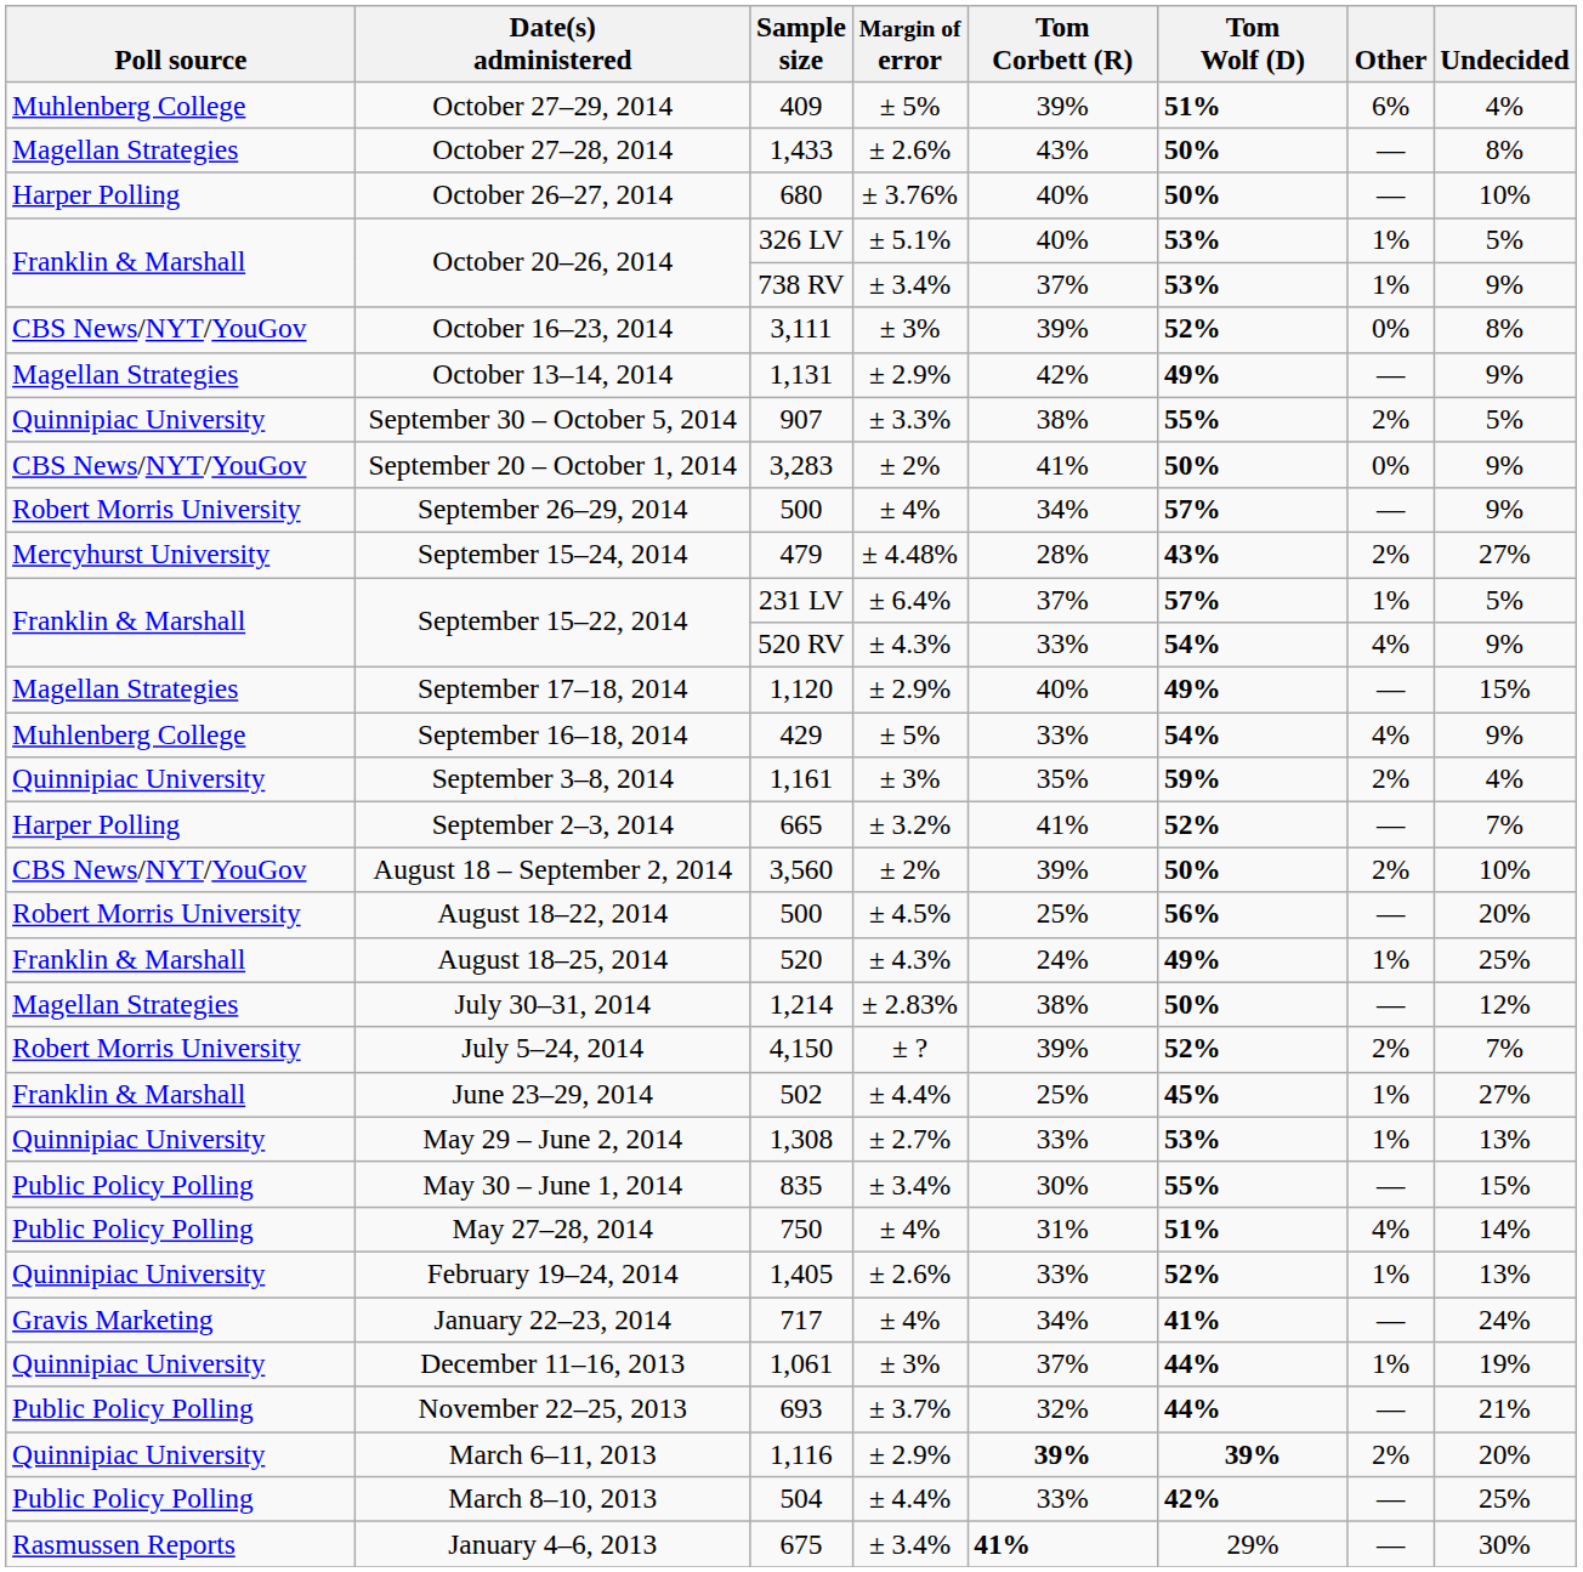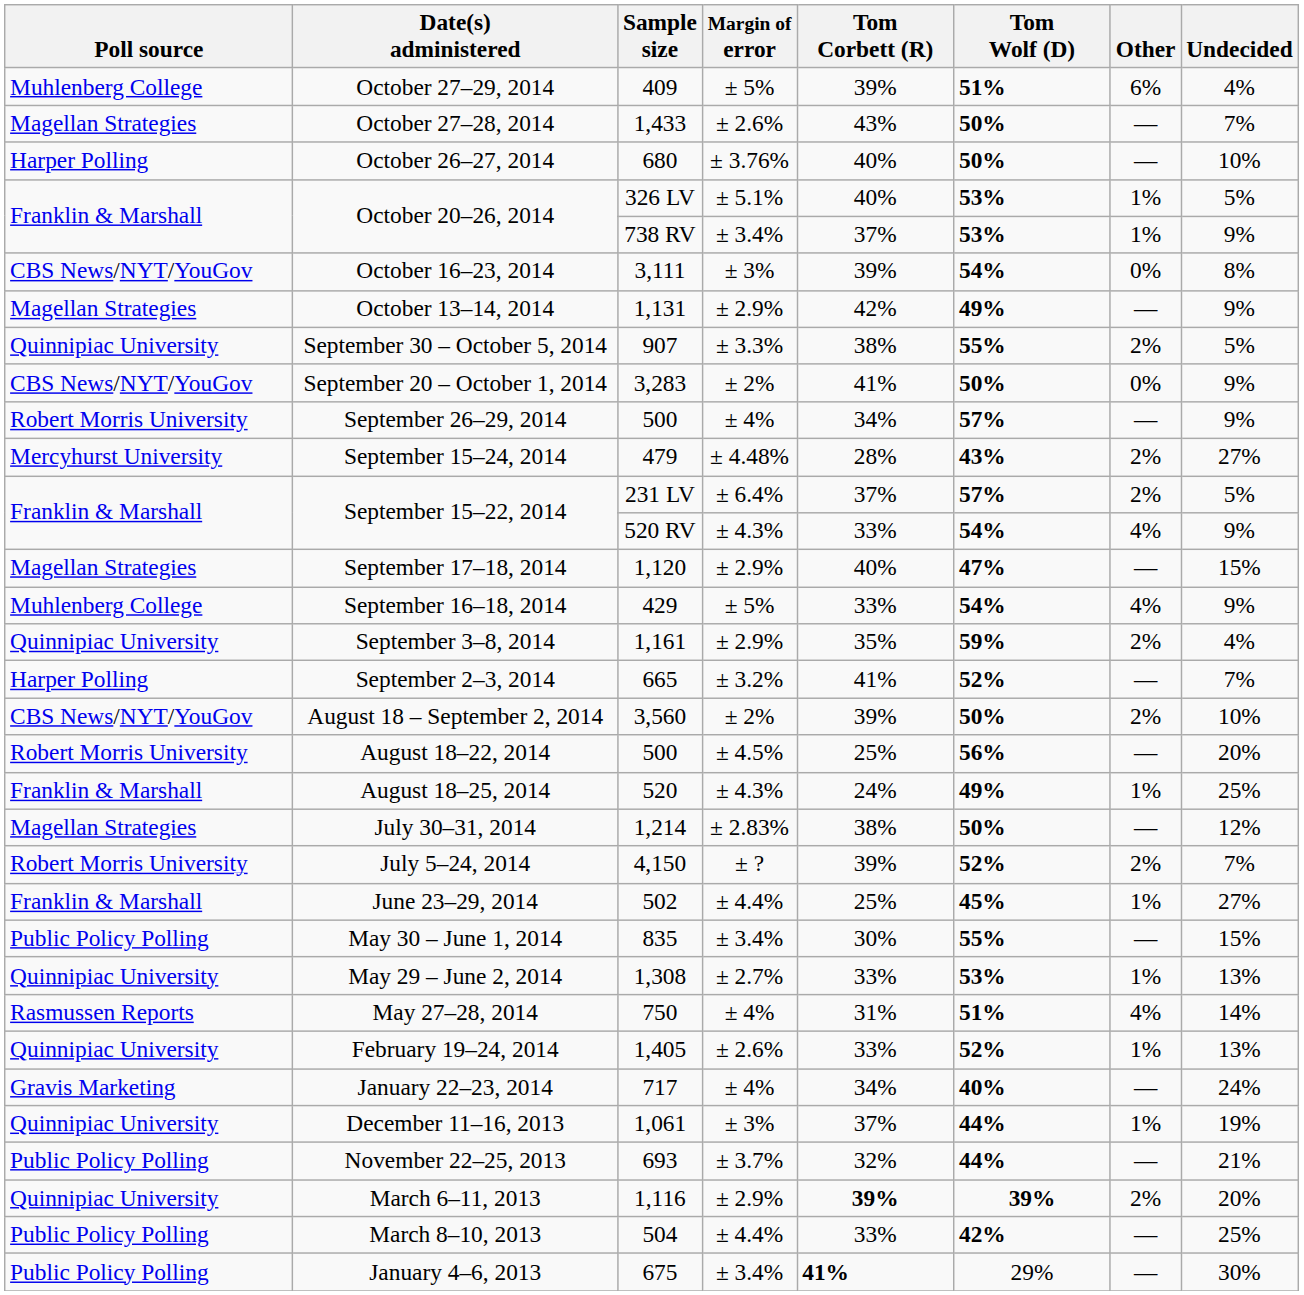October 27–28, 2014 | Undecided: 8% -> 7%
October 16–23, 2014 | Tom Wolf (D): 52% -> 54%
September 15–22, 2014 / 231 LV | Other: 1% -> 2%
September 17–18, 2014 | Tom Wolf (D): 49% -> 47%
September 3–8, 2014 | Margin of error: ± 3% -> ± 2.9%
rows swapped: May 29 – June 2, 2014 <-> May 30 – June 1, 2014
May 27–28, 2014 | Poll source: Public Policy Polling -> Rasmussen Reports
January 22–23, 2014 | Tom Wolf (D): 41% -> 40%
January 4–6, 2013 | Poll source: Rasmussen Reports -> Public Policy Polling
